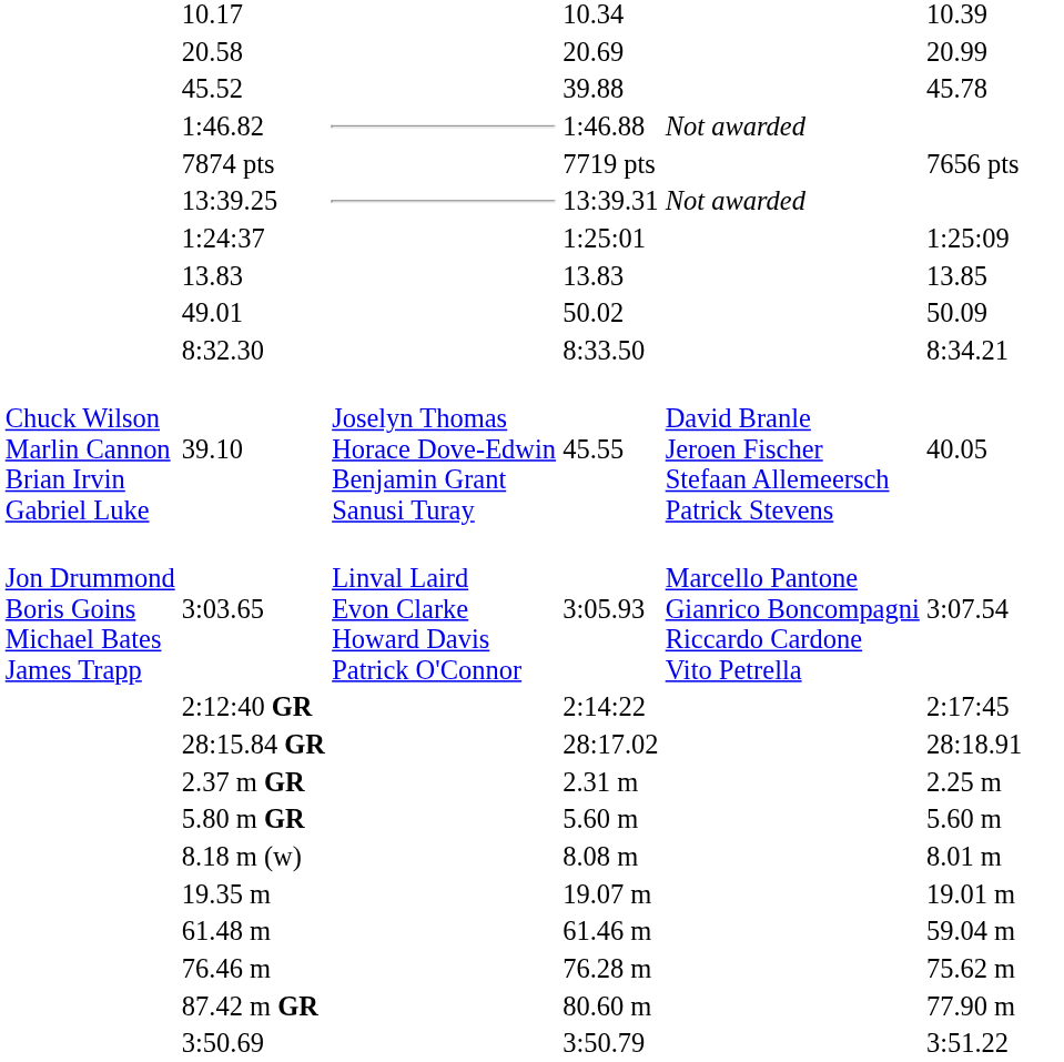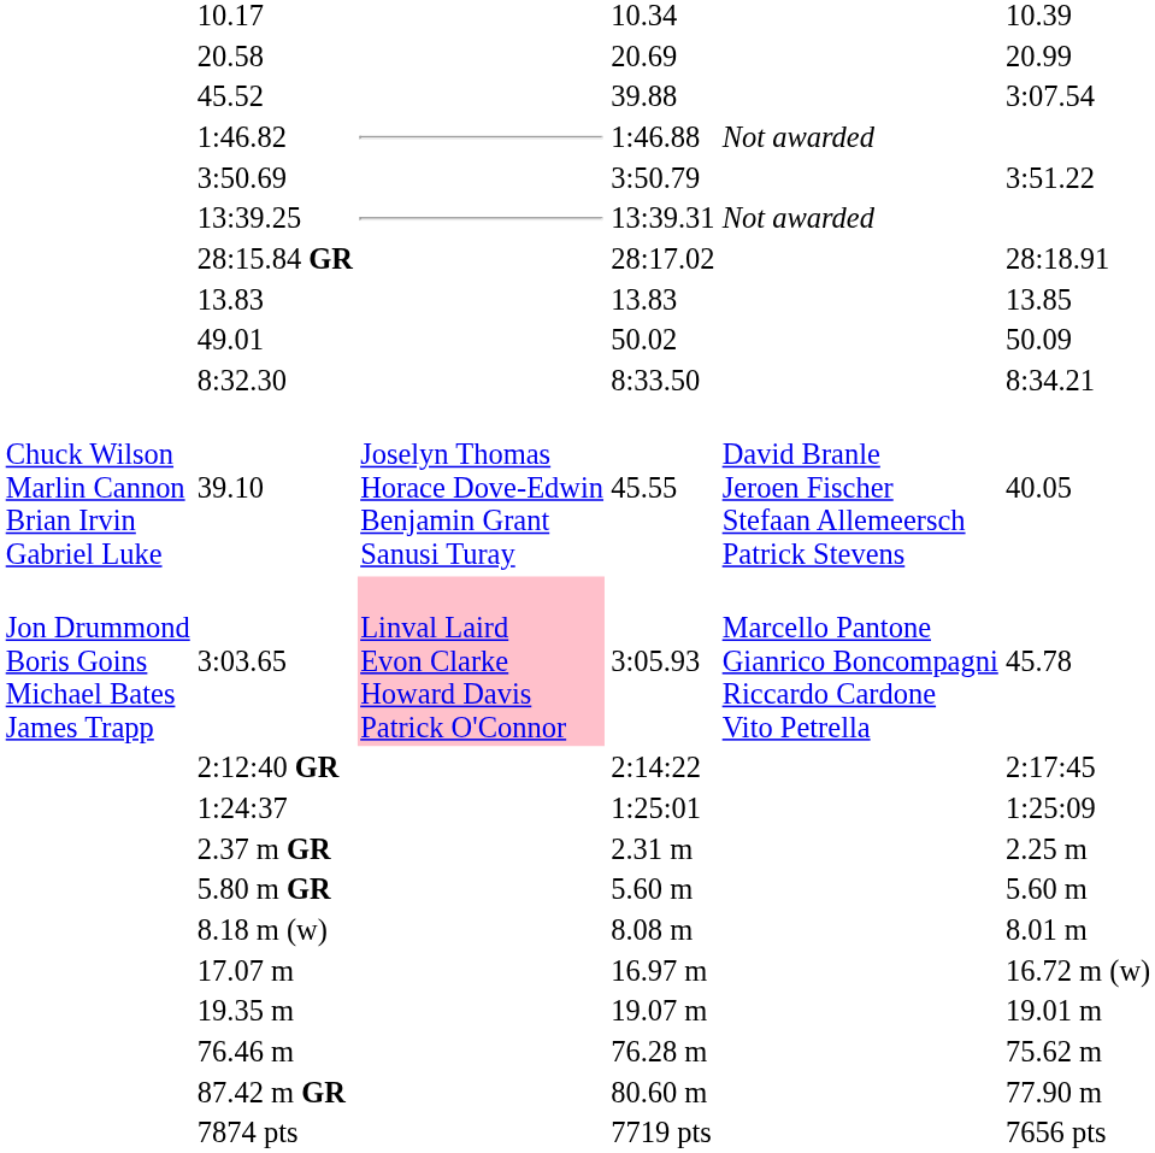45.52 | column 7: 45.78 -> 3:07.54
rows swapped: 3:50.69 <-> 7874 pts
rows swapped: 28:15.84 GR <-> 1:24:37
3:03.65 | column 4: no background -> pink background
3:03.65 | column 7: 3:07.54 -> 45.78
+ row: 17.07 m | 16.97 m | 16.72 m (w)
- row: 61.48 m | 61.46 m | 59.04 m
